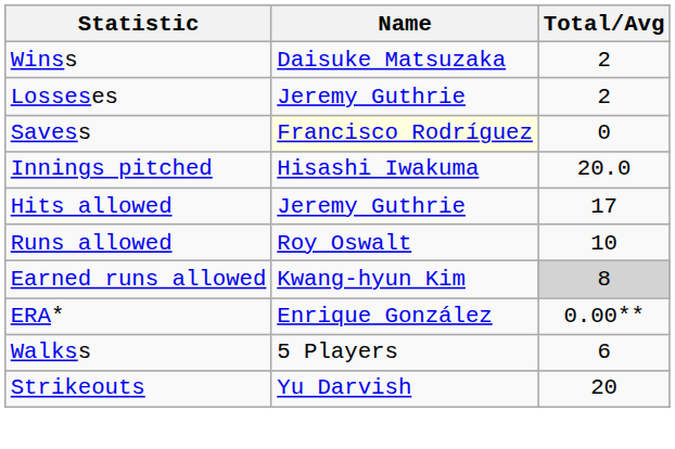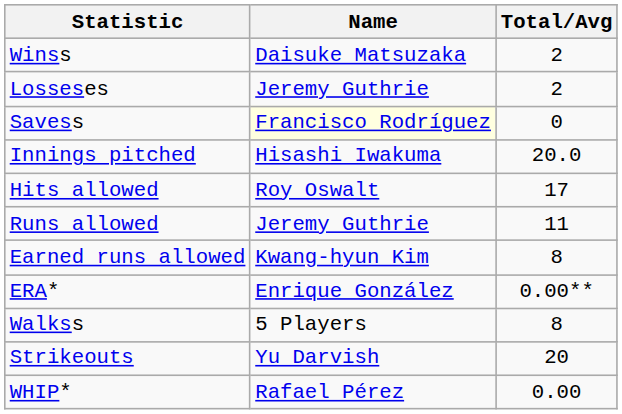Hits allowed | Name: Jeremy Guthrie -> Roy Oswalt
Runs allowed | Name: Roy Oswalt -> Jeremy Guthrie
Runs allowed | Total/Avg: 10 -> 11
Earned runs allowed | Total/Avg: lightgrey background -> no background
Walkss | Total/Avg: 6 -> 8
+ row: WHIP* | Rafael Pérez | 0.00
